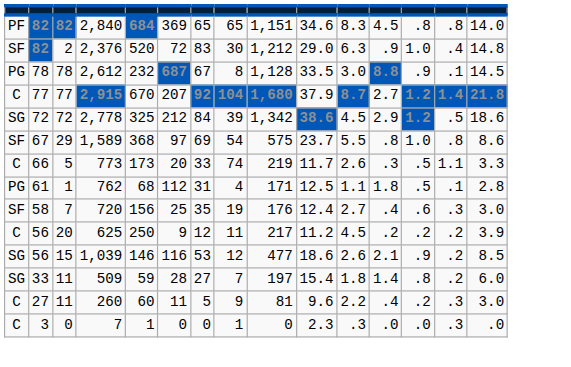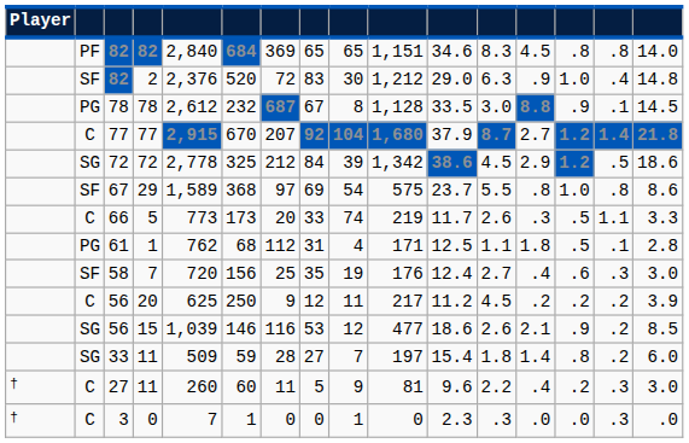+ column: Player | † | †
